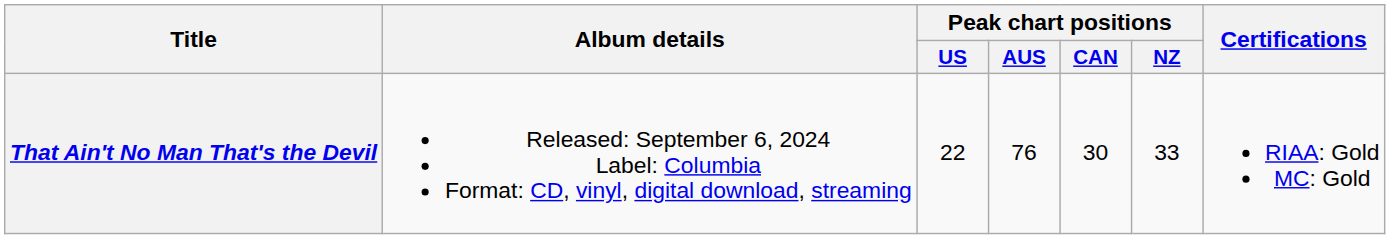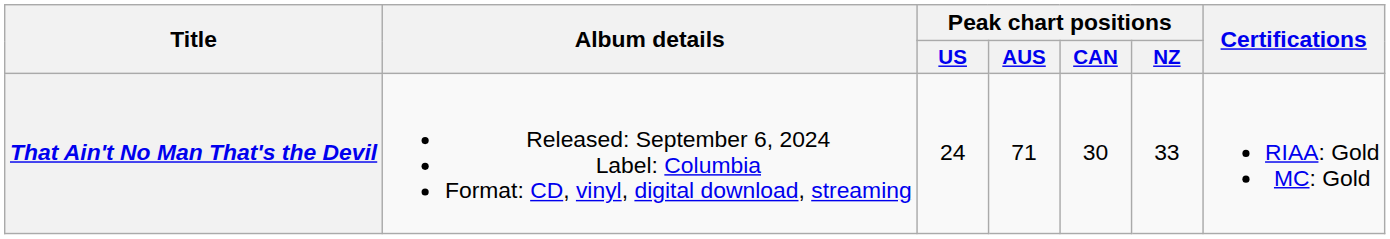That Ain't No Man That's the Devil | Peak chart positions / US: 22 -> 24
That Ain't No Man That's the Devil | Peak chart positions / AUS: 76 -> 71
